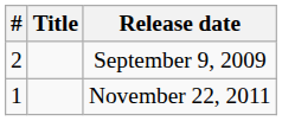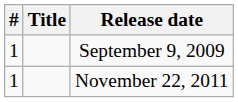September 9, 2009 | #: 2 -> 1
